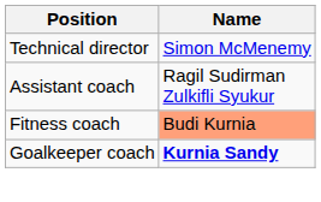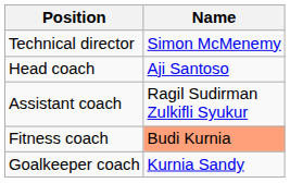+ row: Head coach | Aji Santoso
Goalkeeper coach | Name: bold -> normal
